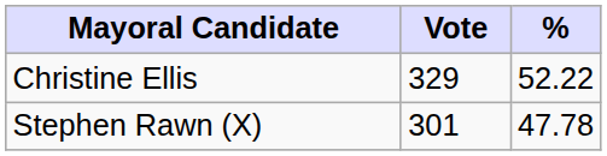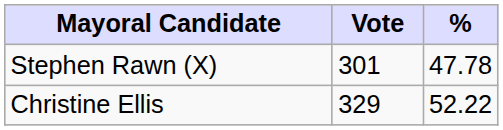rows swapped: Christine Ellis <-> Stephen Rawn (X)
